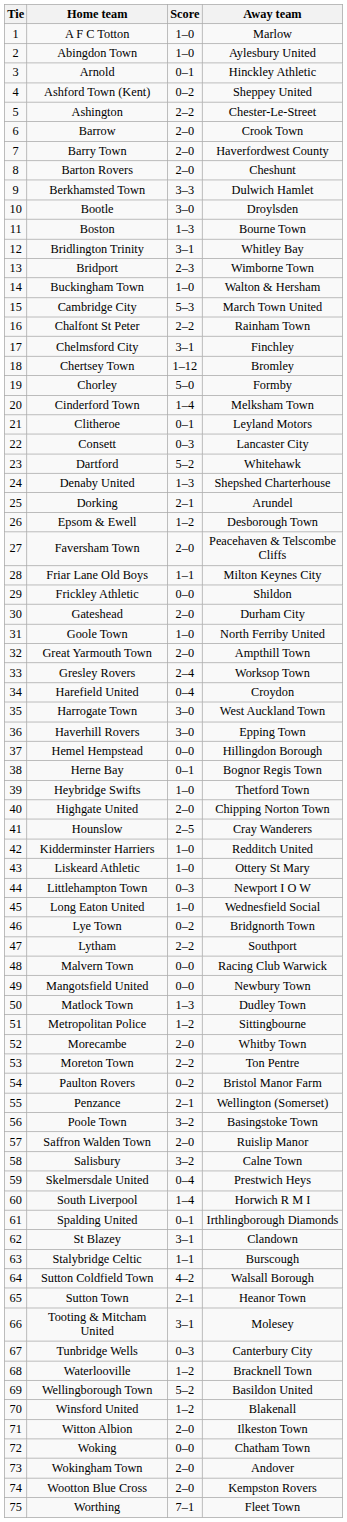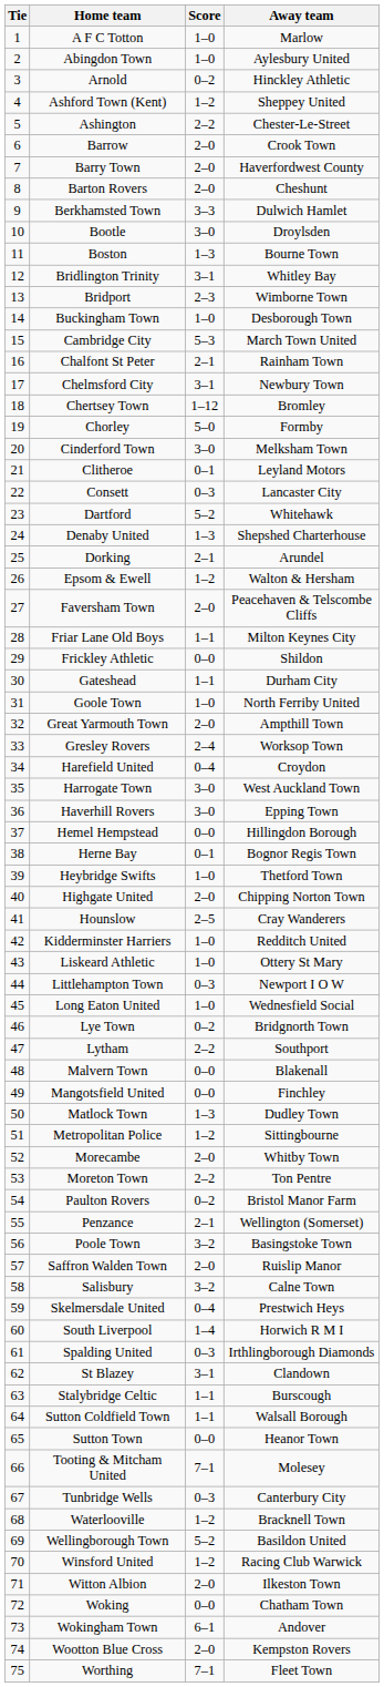Arnold | Score: 0–1 -> 0–2
Ashford Town (Kent) | Score: 0–2 -> 1–2
Buckingham Town | Away team: Walton & Hersham -> Desborough Town
Chalfont St Peter | Score: 2–2 -> 2–1
Chelmsford City | Away team: Finchley -> Newbury Town
Cinderford Town | Score: 1–4 -> 3–0
Epsom & Ewell | Away team: Desborough Town -> Walton & Hersham
Gateshead | Score: 2–0 -> 1–1
Malvern Town | Away team: Racing Club Warwick -> Blakenall
Mangotsfield United | Away team: Newbury Town -> Finchley
Spalding United | Score: 0–1 -> 0–3
Sutton Coldfield Town | Score: 4–2 -> 1–1
Sutton Town | Score: 2–1 -> 0–0
Tooting & Mitcham United | Score: 3–1 -> 7–1
Winsford United | Away team: Blakenall -> Racing Club Warwick
Wokingham Town | Score: 2–0 -> 6–1
